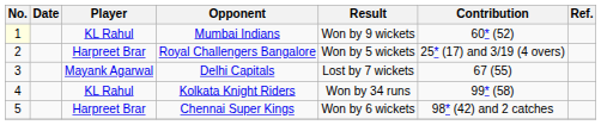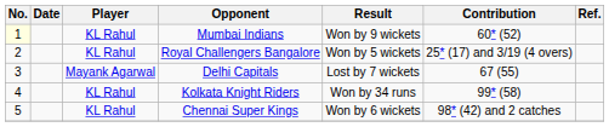Royal Challengers Bangalore | Player: Harpreet Brar -> KL Rahul
Chennai Super Kings | Player: Harpreet Brar -> KL Rahul
